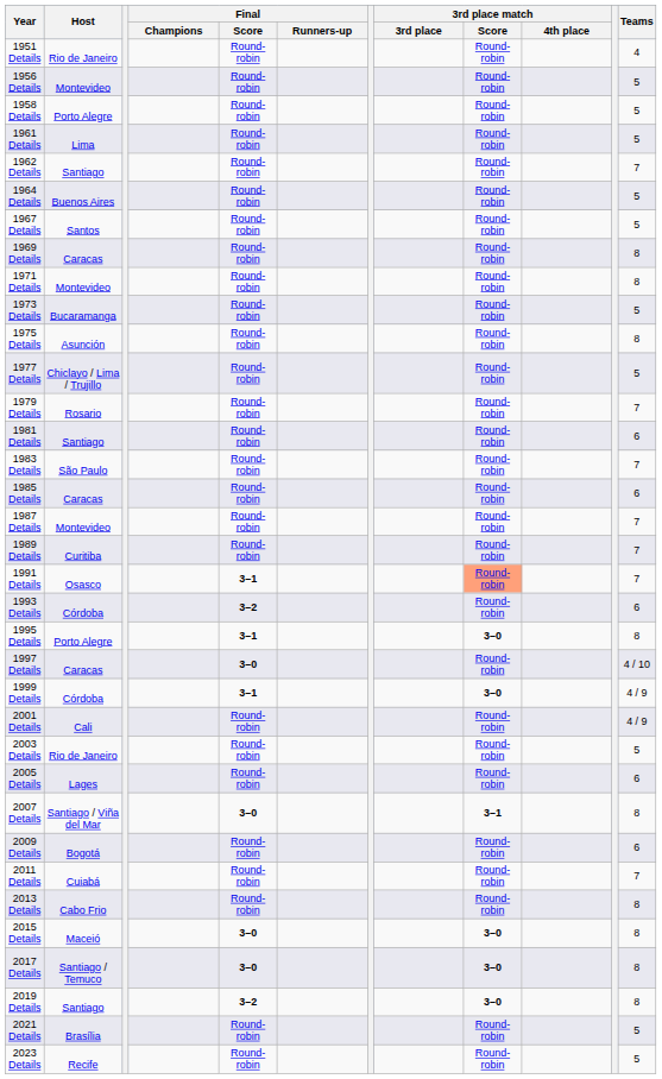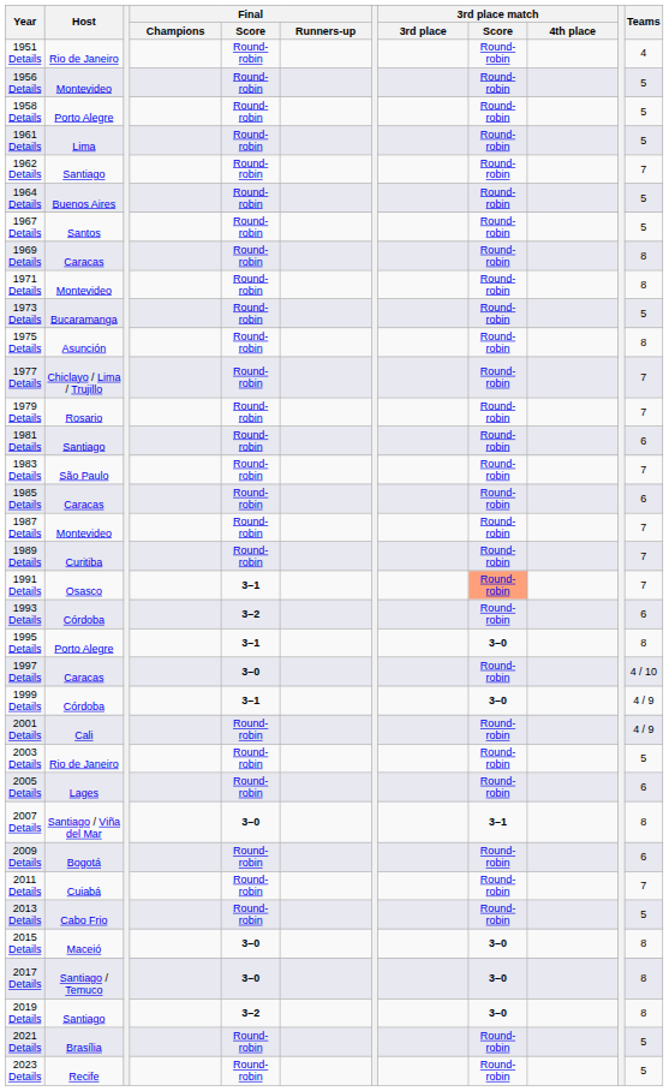1977 Details | Teams: 5 -> 7
2013 Details | Teams: 8 -> 5
